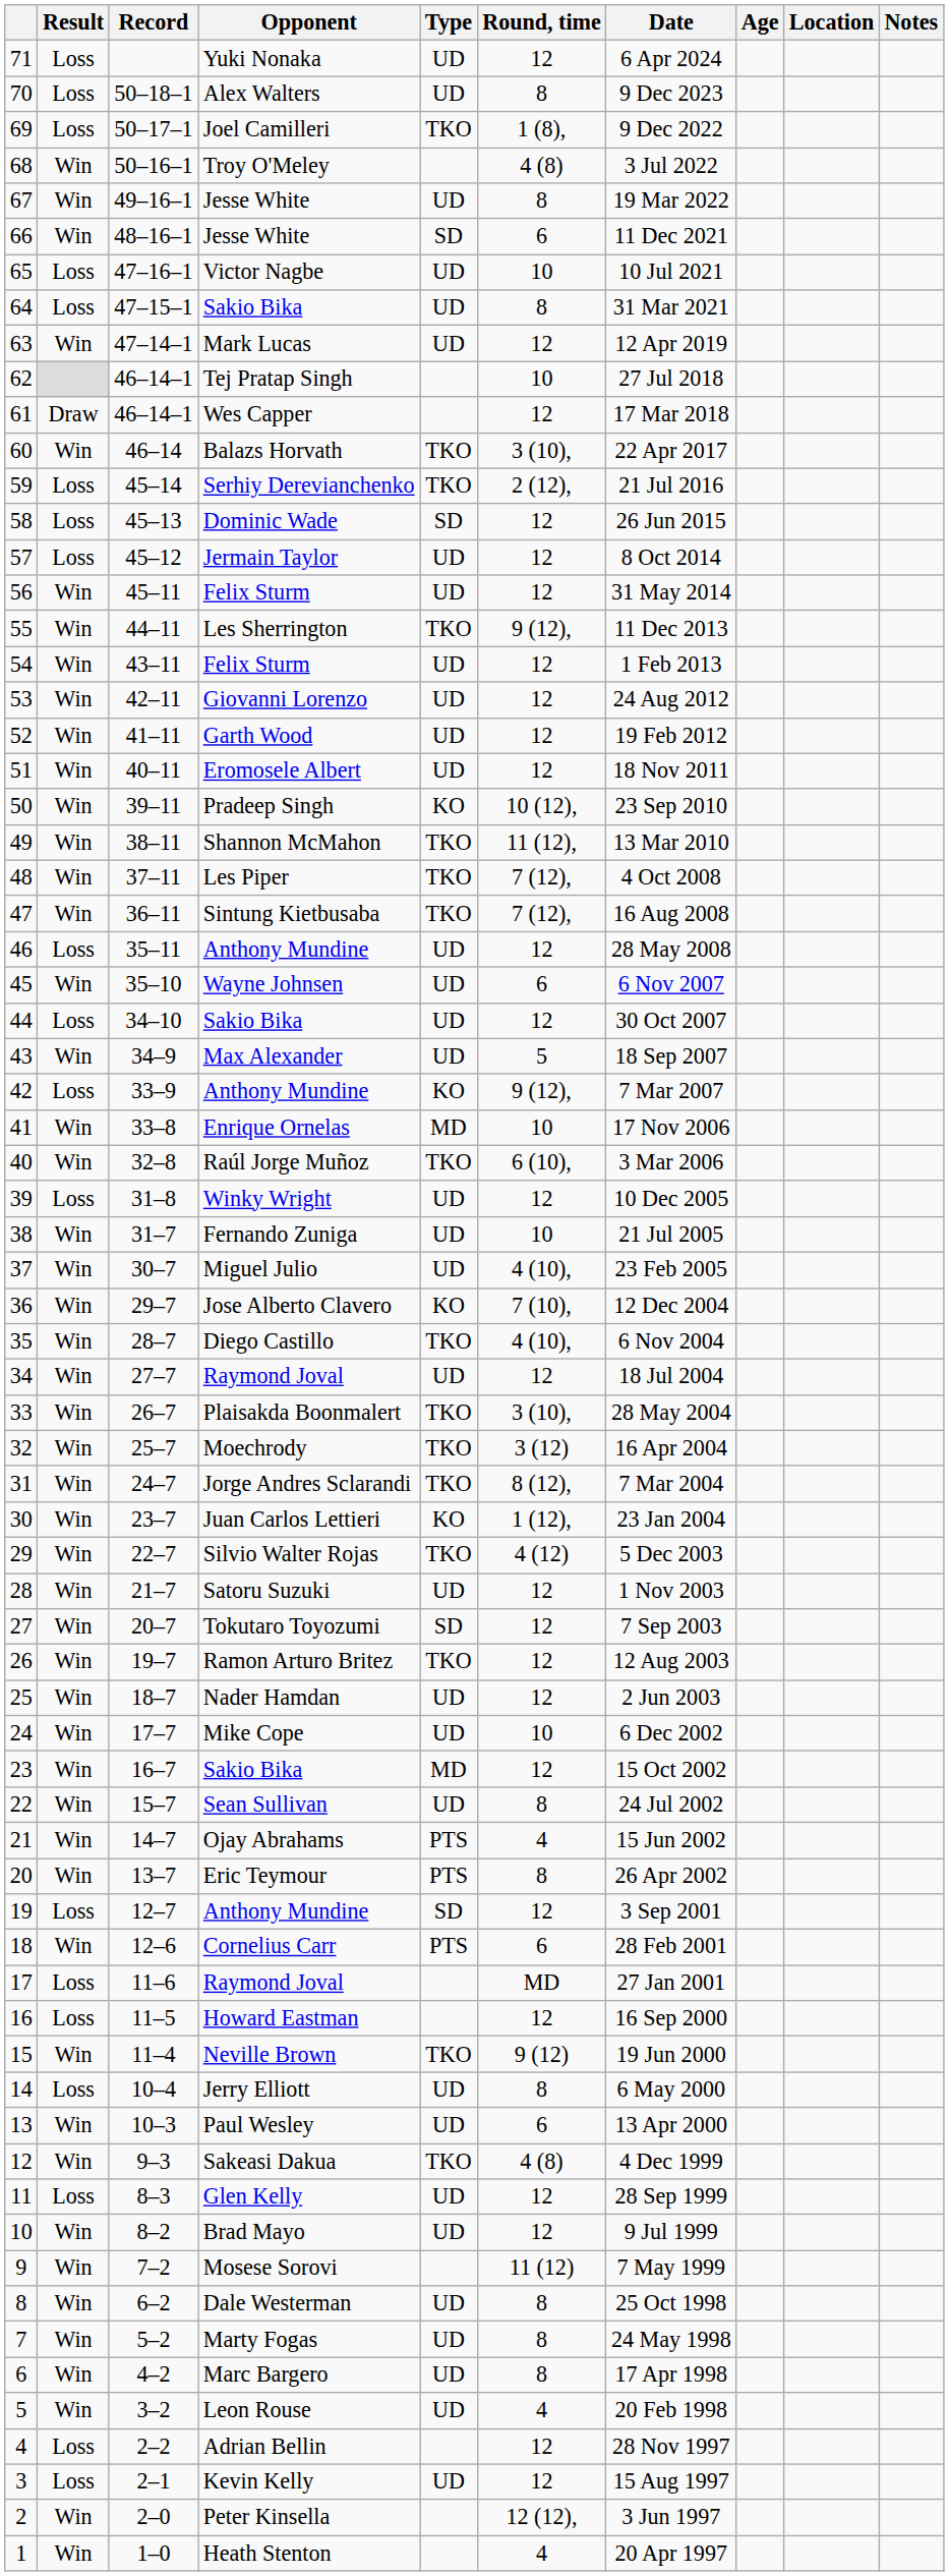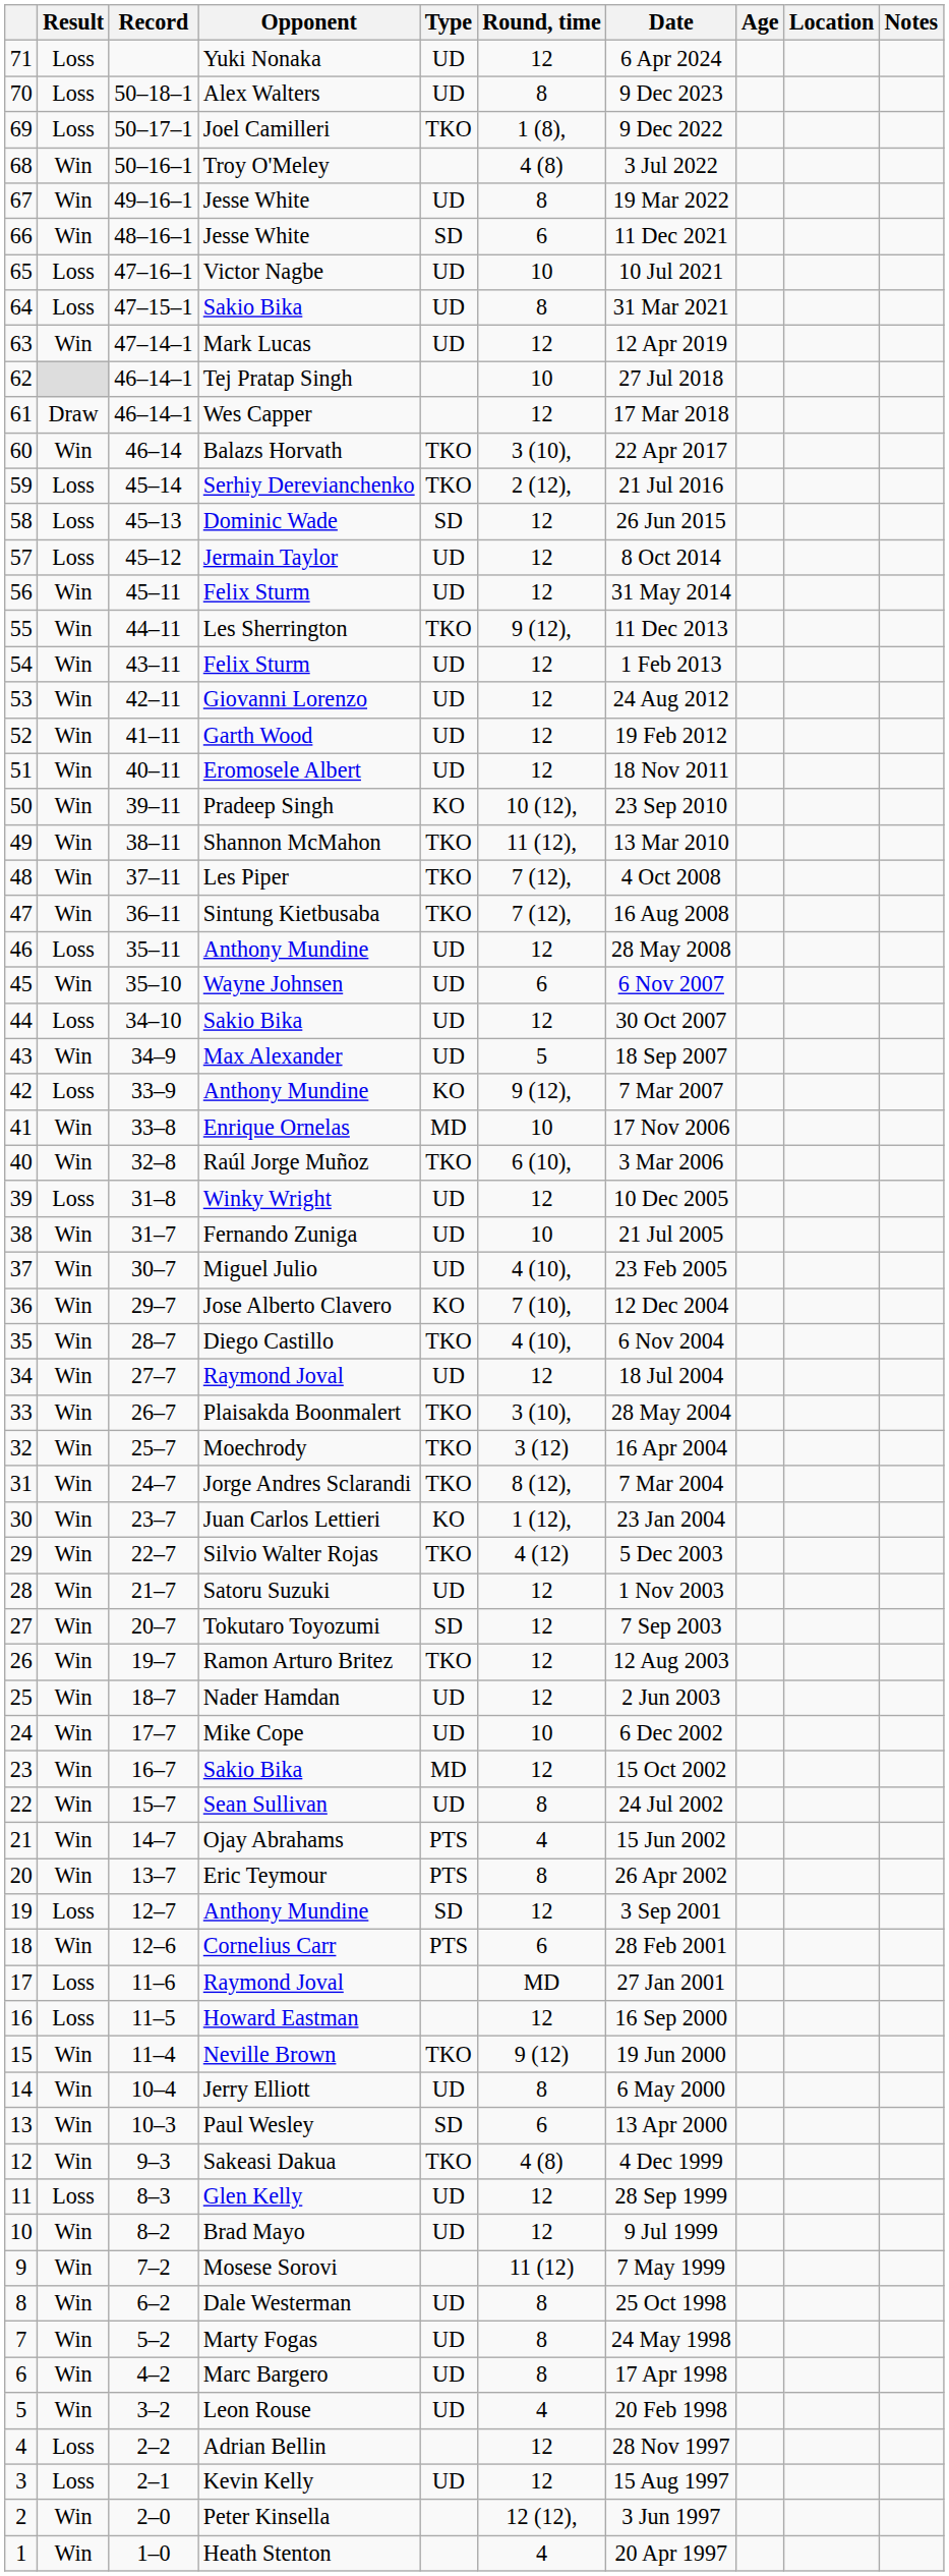Jerry Elliott | Result: Loss -> Win
Paul Wesley | Type: UD -> SD
